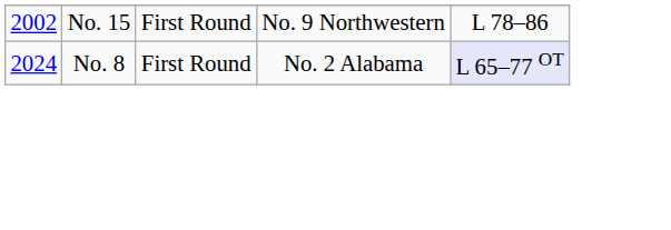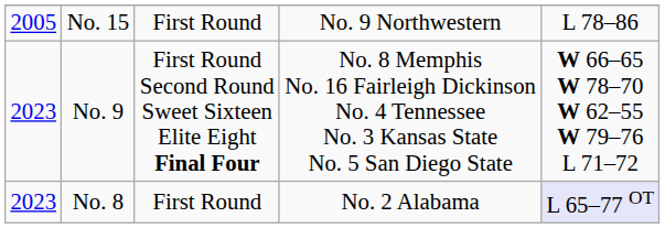No. 15 | column 1: 2002 -> 2005
+ row: 2023 | No. 9 | First Round Second Round Sweet Sixteen Elite Eight Final Four | No. 8 Memphis No. 16 Fairleigh Dickinson No. 4 Tennessee No. 3 Kansas State No. 5 San Diego State | W 66–65 W 78–70 W 62–55 W 79–76 L 71–72
No. 8 | column 1: 2024 -> 2023
